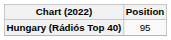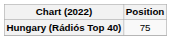Hungary (Rádiós Top 40) | Position: 95 -> 75
